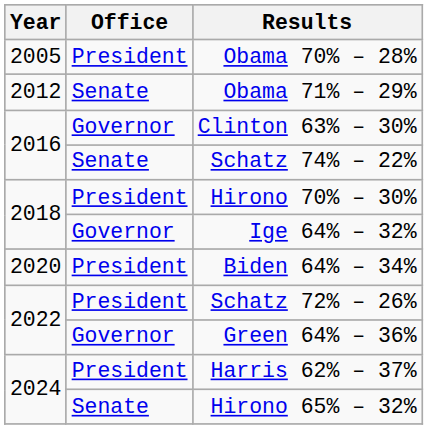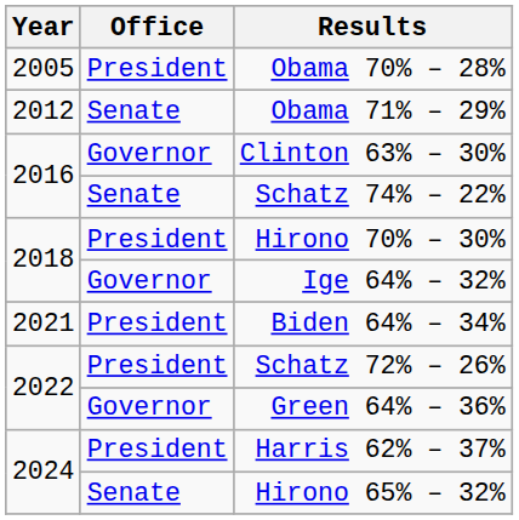Biden 64% – 34% | Year: 2020 -> 2021
